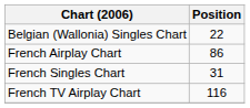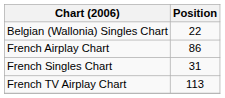French TV Airplay Chart | Position: 116 -> 113
